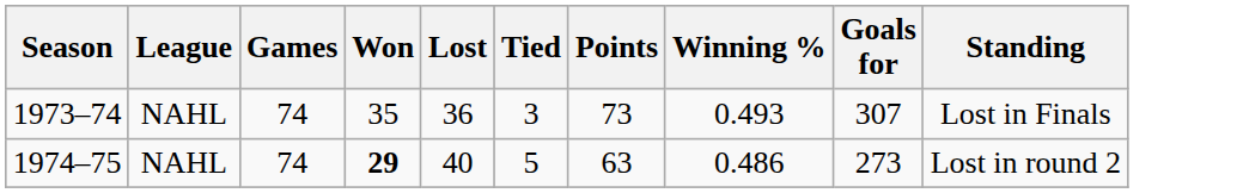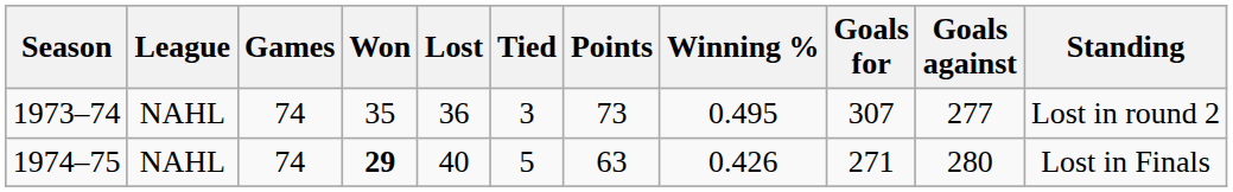+ column: Goals against | 277 | 280
1973–74 | Winning %: 0.493 -> 0.495
1973–74 | Standing: Lost in Finals -> Lost in round 2
1974–75 | Winning %: 0.486 -> 0.426
1974–75 | Goals for: 273 -> 271
1974–75 | Standing: Lost in round 2 -> Lost in Finals
